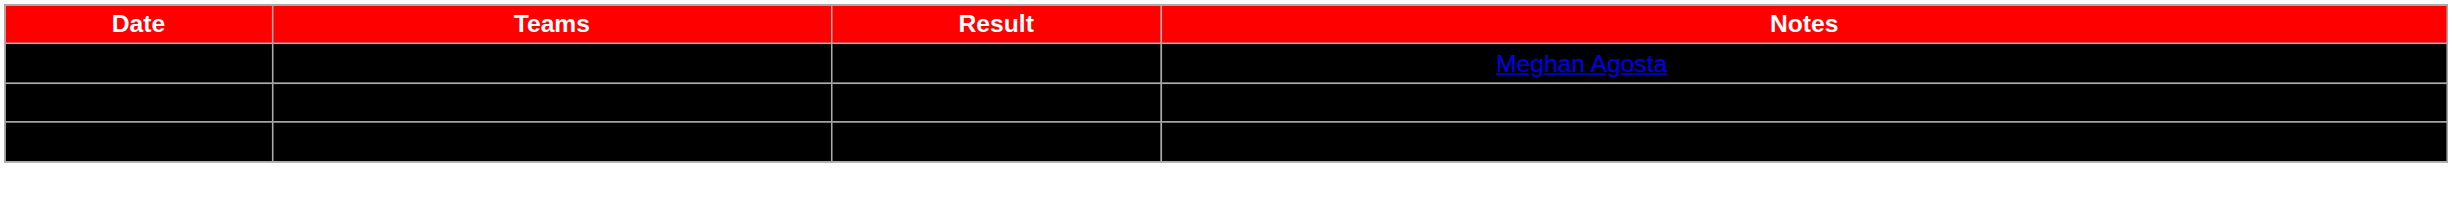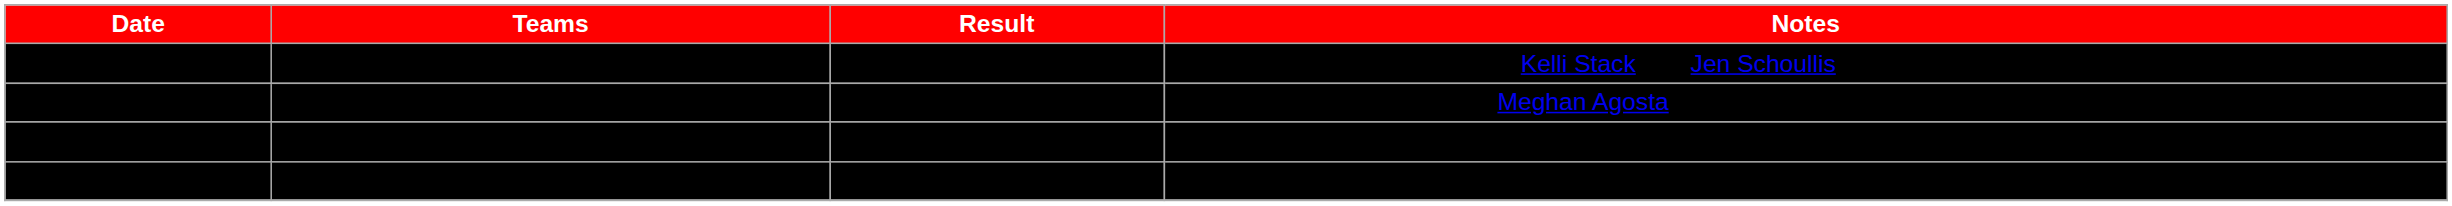+ row: August 25 | USA vs. Japan | USA, 13-0 | Kelli Stack and Jen Schoullis each scored a hat trick
Canada vs. Russia | Result: normal -> bold
